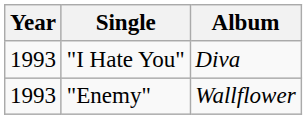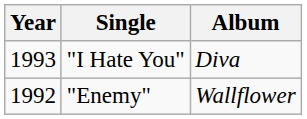"Enemy" | Year: 1993 -> 1992
